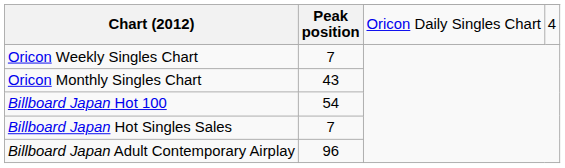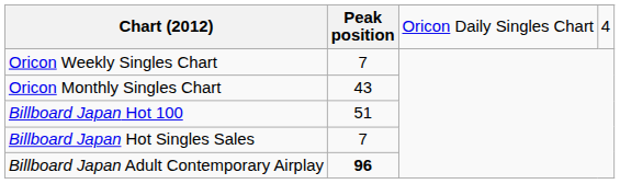Billboard Japan Hot 100 | Peak position: 54 -> 51
Billboard Japan Adult Contemporary Airplay | Peak position: normal -> bold
